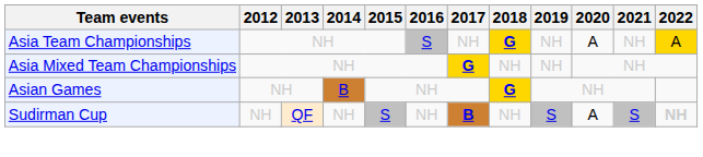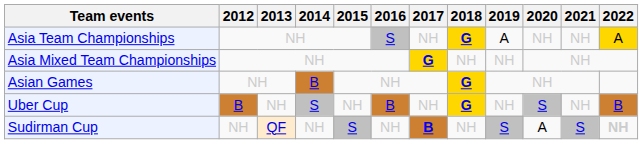Asia Team Championships | 2019: NH -> A
Asia Team Championships | 2020: A -> NH
+ row: Uber Cup | B | NH | S | NH | B | NH | G | NH | S | NH | B
